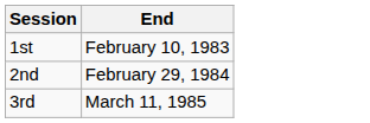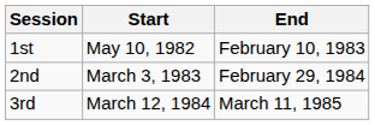+ column: Start | May 10, 1982 | March 3, 1983 | March 12, 1984
